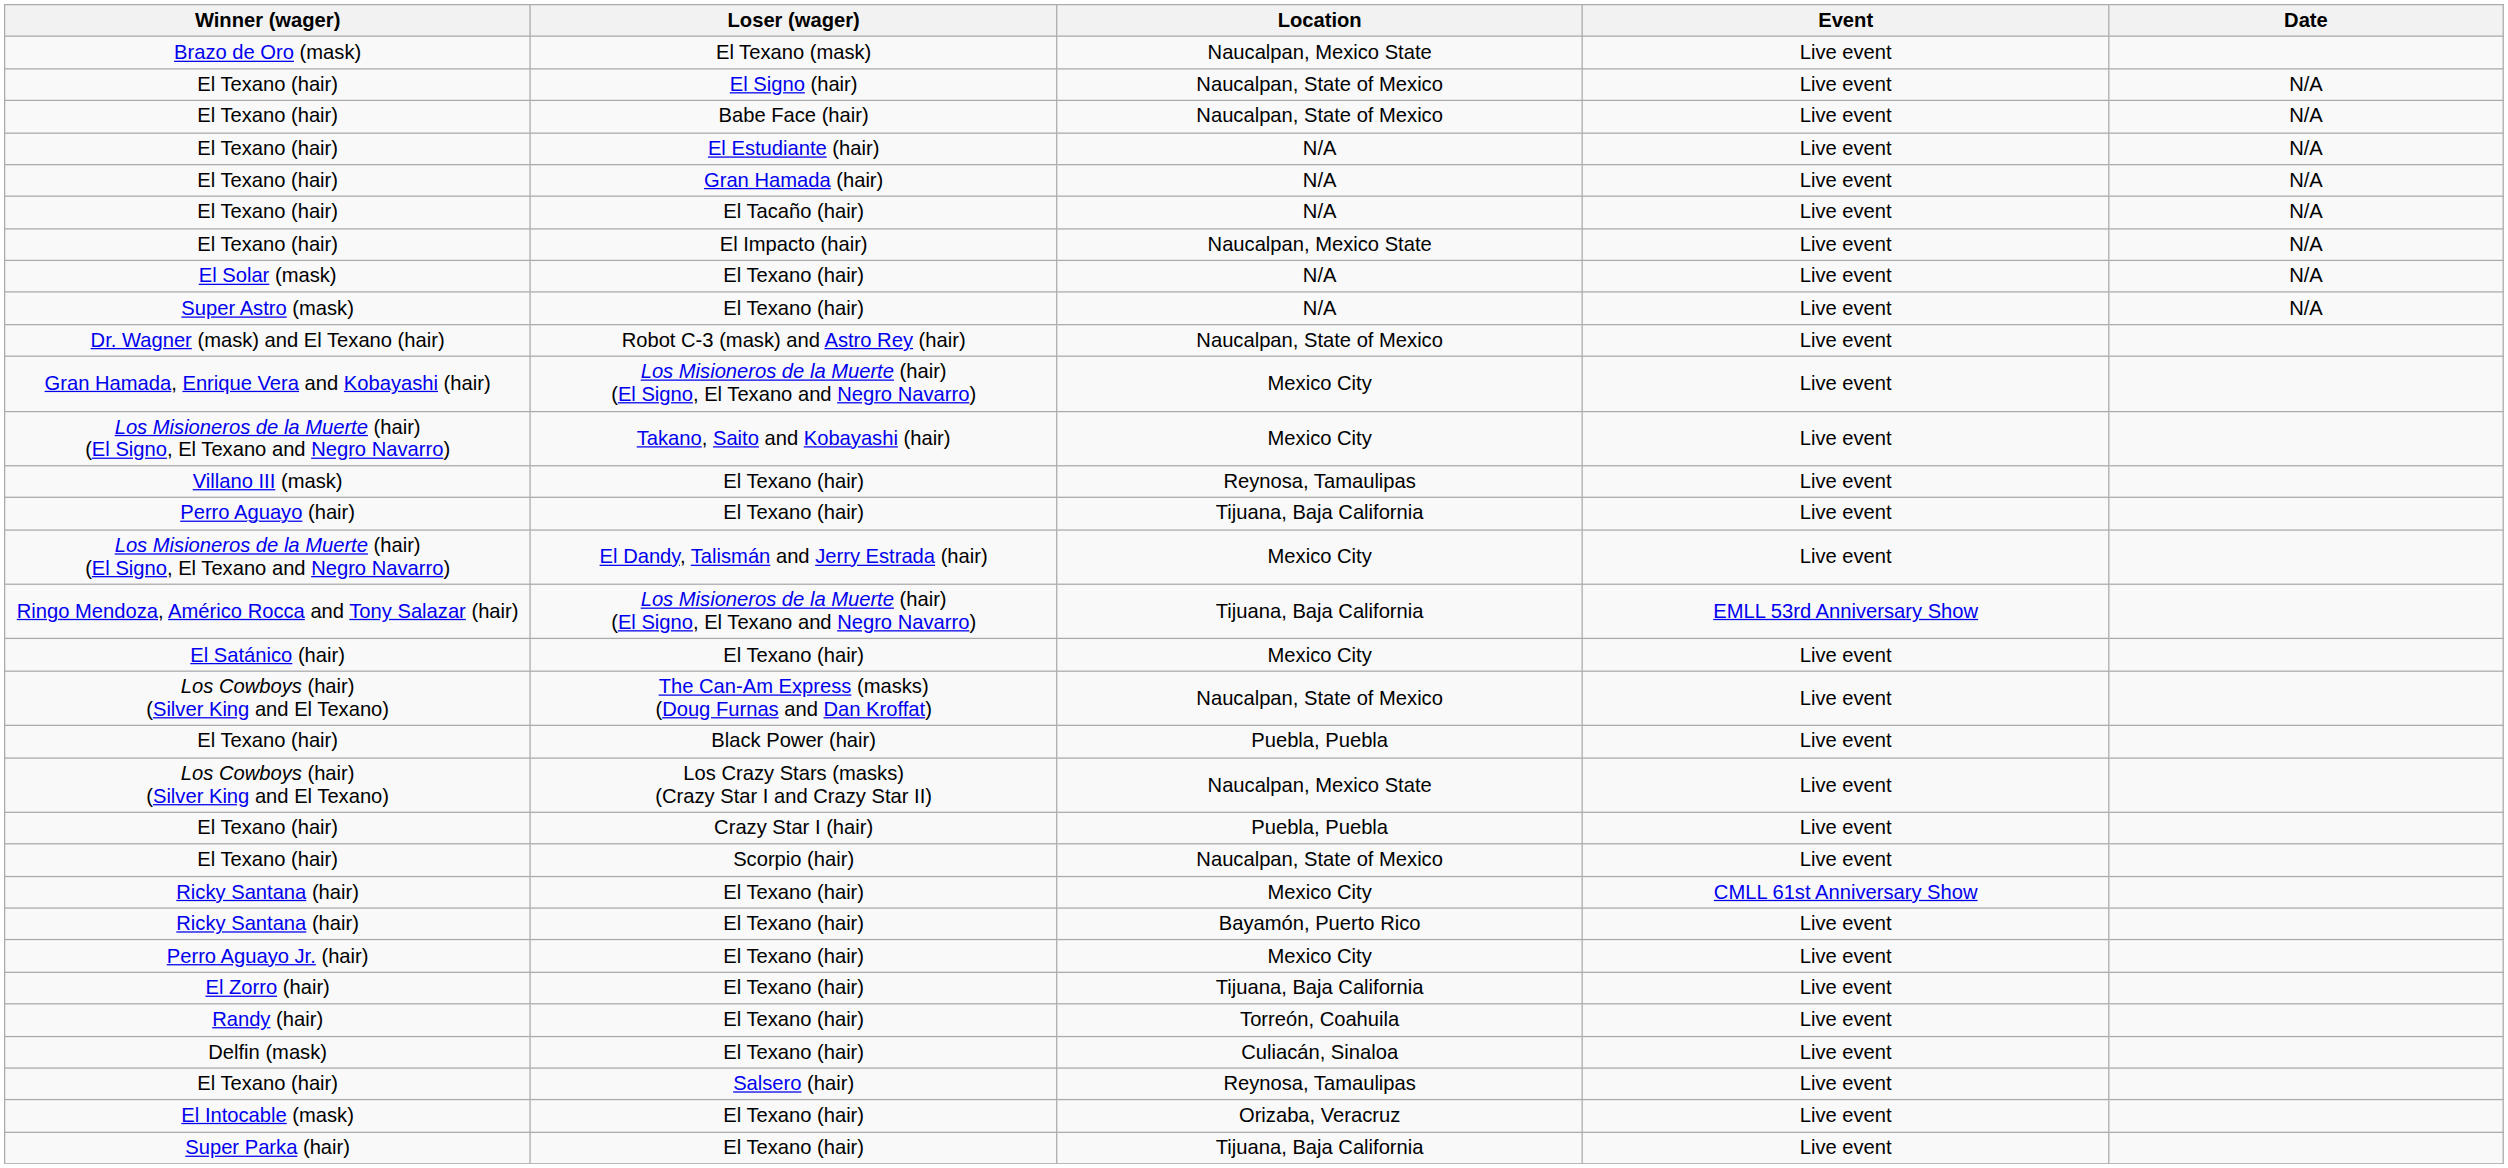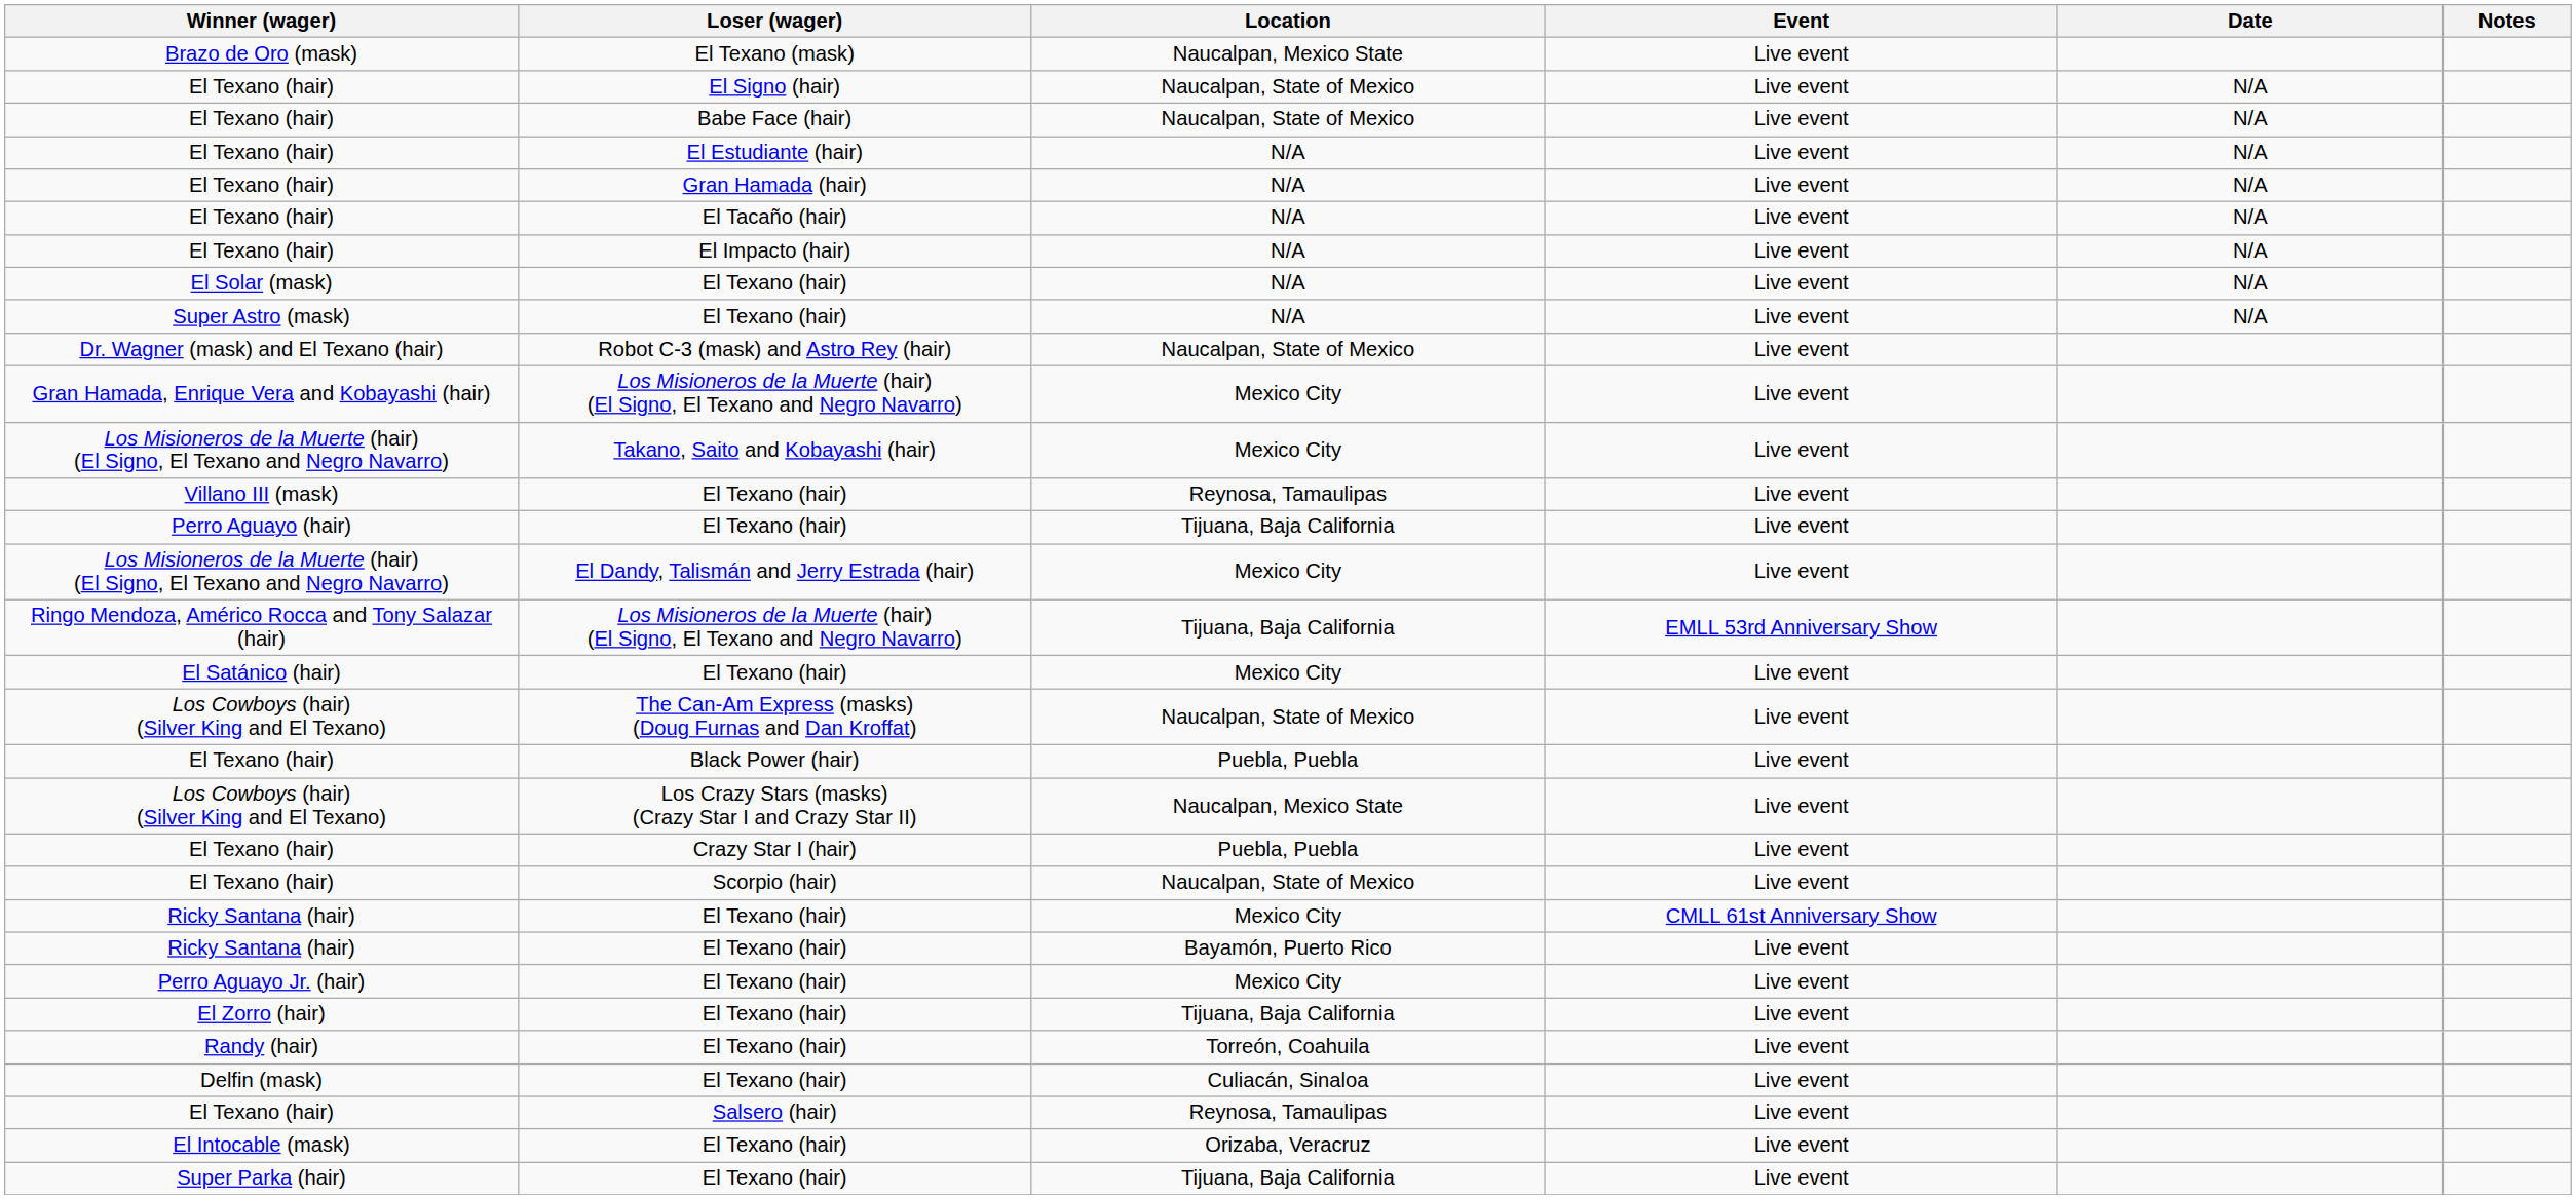+ column: Notes
El Texano (hair) / El Impacto (hair) | Location: Naucalpan, Mexico State -> N/A
